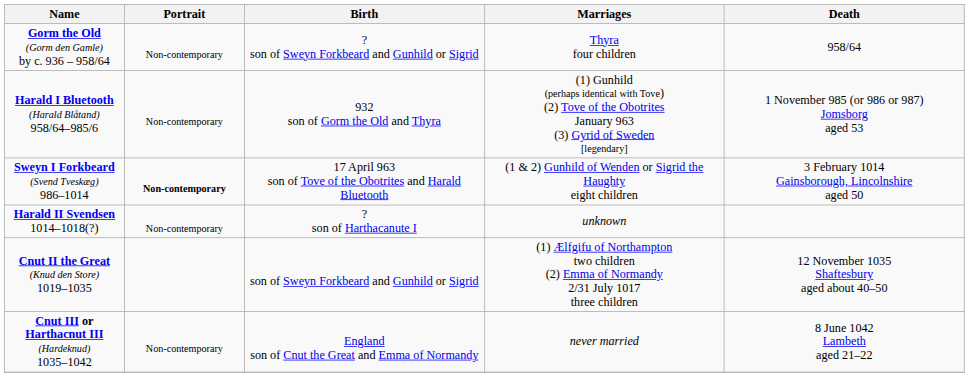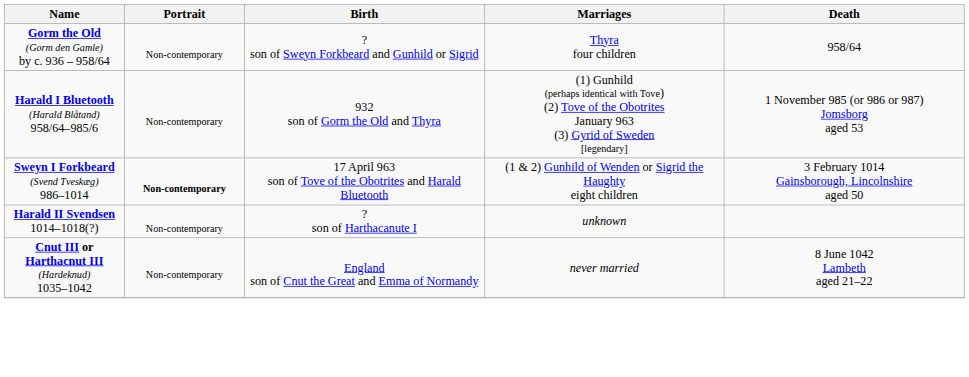- row: Cnut II the Great (Knud den Store) 1019–1035 | son of Sweyn Forkbeard and Gunhild or Sigrid | (1) Ælfgifu of Northampton two children (2) Emma of Normandy 2/31 July 1017 three children | 12 November 1035 Shaftesbury aged about 40–50
